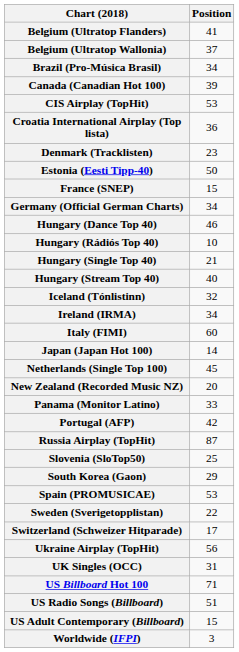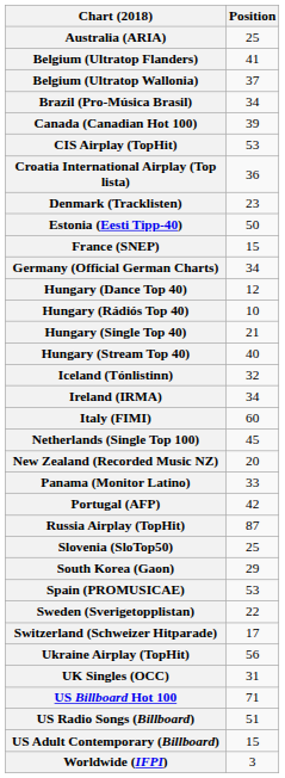+ row: Australia (ARIA) | 25
Hungary (Dance Top 40) | Position: 46 -> 12
- row: Japan (Japan Hot 100) | 14
